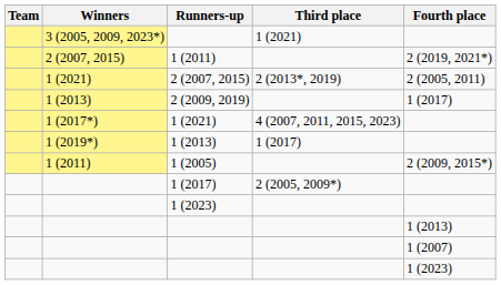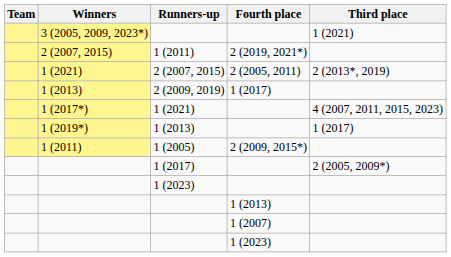columns swapped: Third place <-> Fourth place
